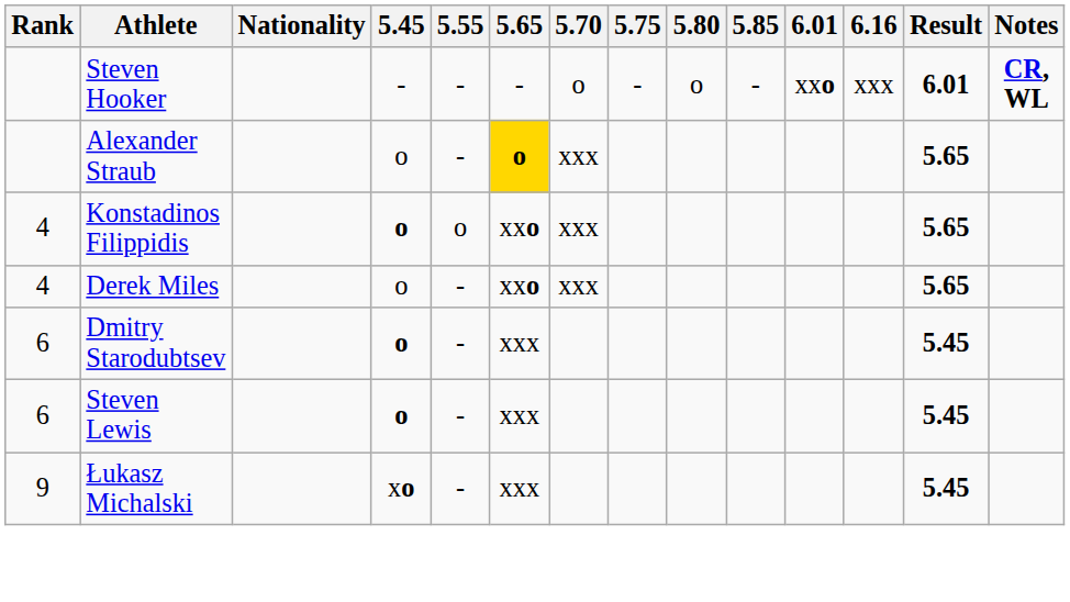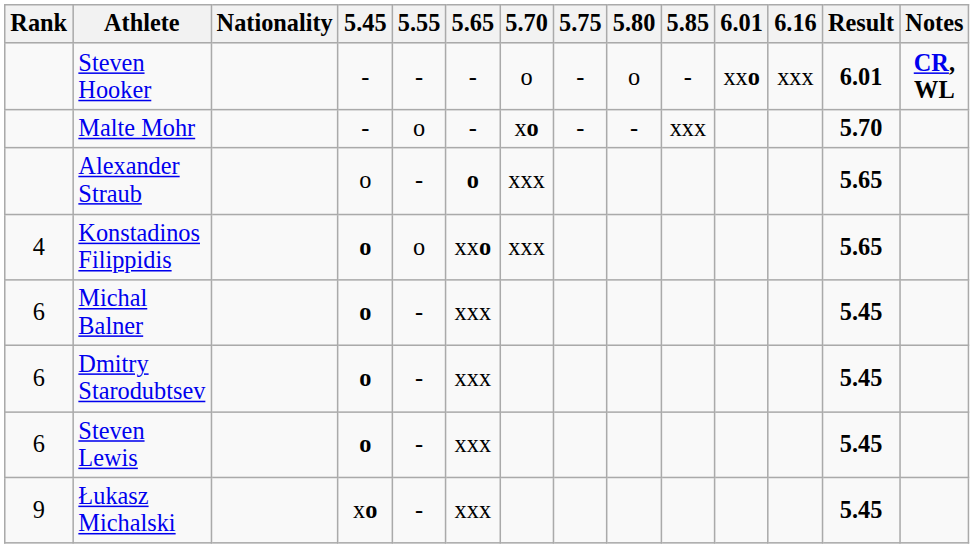+ row: Malte Mohr | - | o | - | xo | - | - | xxx | 5.70
Alexander Straub | 5.65: gold background -> no background
- row: 4 | Derek Miles | o | - | xxo | xxx | 5.65
+ row: 6 | Michal Balner | o | - | xxx | 5.45
